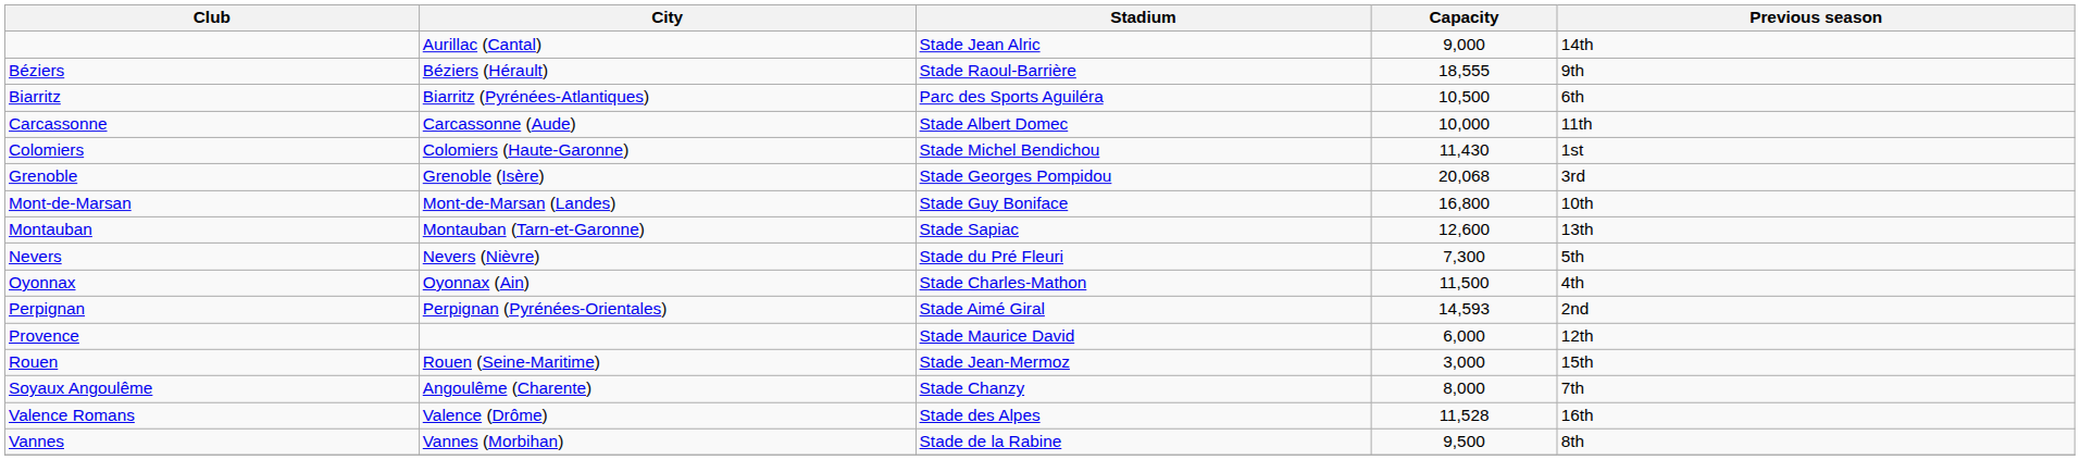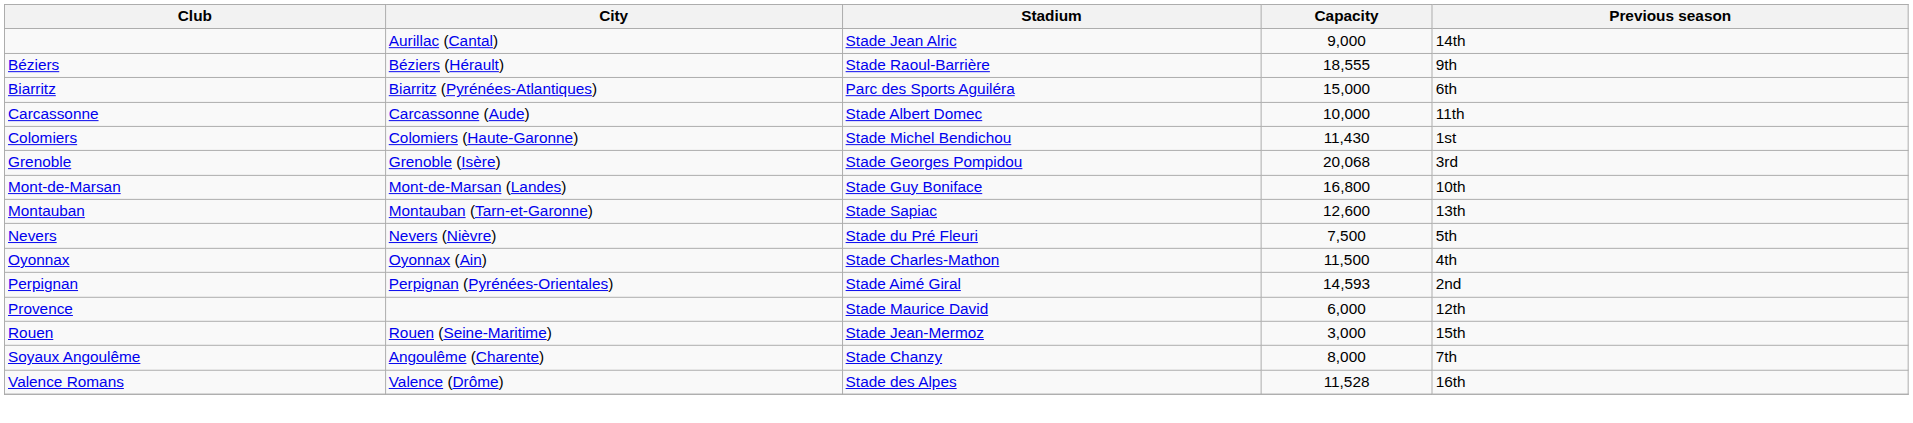Biarritz | Capacity: 10,500 -> 15,000
Nevers | Capacity: 7,300 -> 7,500
- row: Vannes | Vannes (Morbihan) | Stade de la Rabine | 9,500 | 8th
